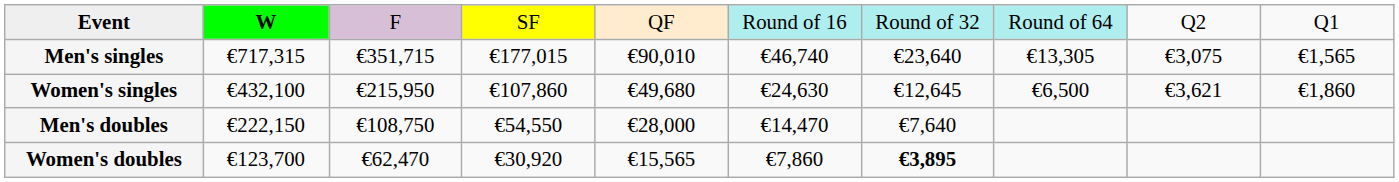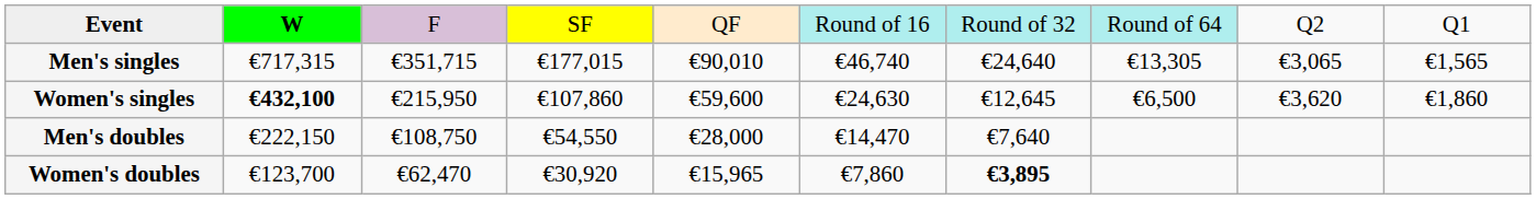Men's singles | column 7: €23,640 -> €24,640
Men's singles | column 9: €3,075 -> €3,065
Women's singles | column 2: normal -> bold
Women's singles | column 5: €49,680 -> €59,600
Women's singles | column 9: €3,621 -> €3,620
Women's doubles | column 5: €15,565 -> €15,965
